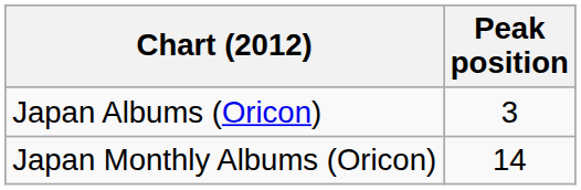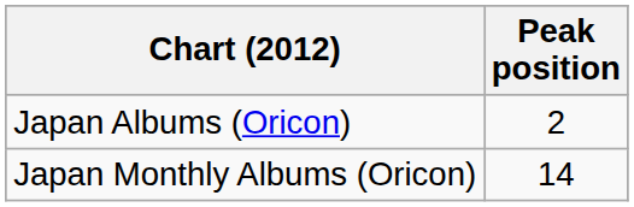Japan Albums (Oricon) | Peak position: 3 -> 2
